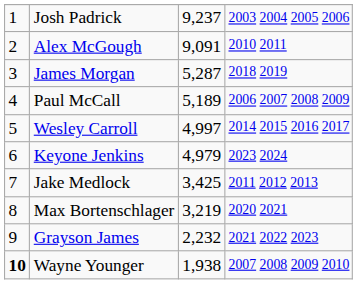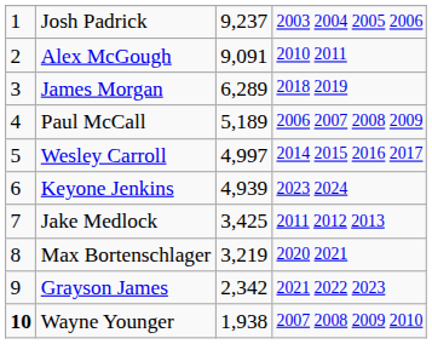James Morgan | column 3: 5,287 -> 6,289
Keyone Jenkins | column 3: 4,979 -> 4,939
Grayson James | column 3: 2,232 -> 2,342
